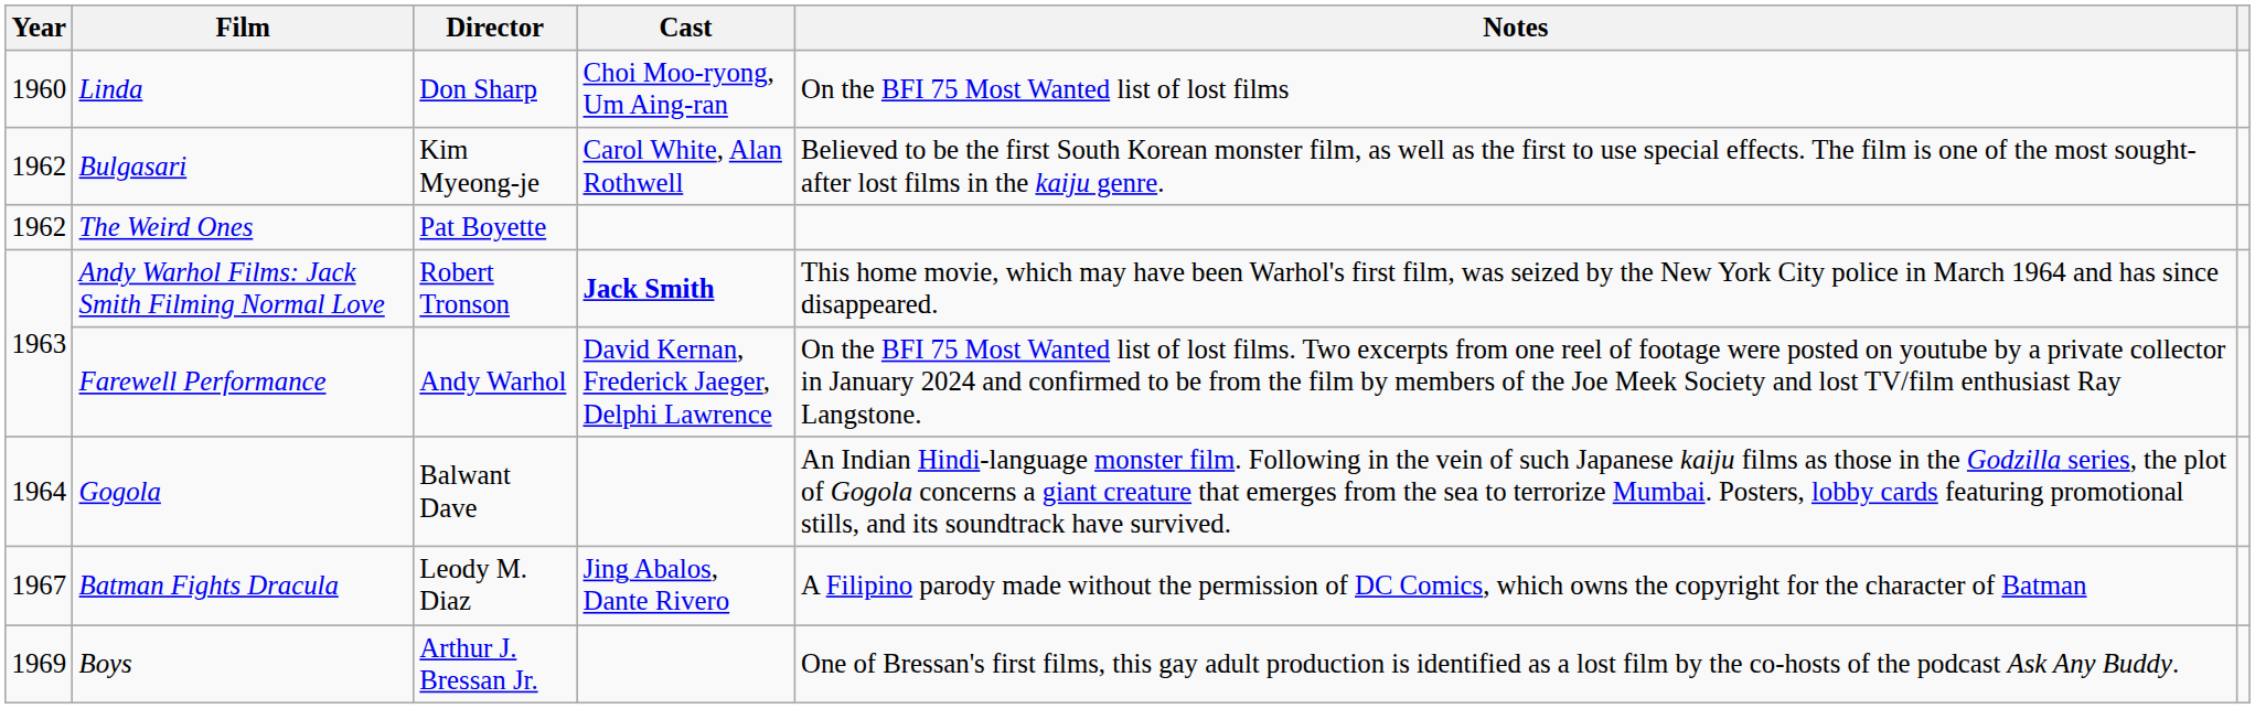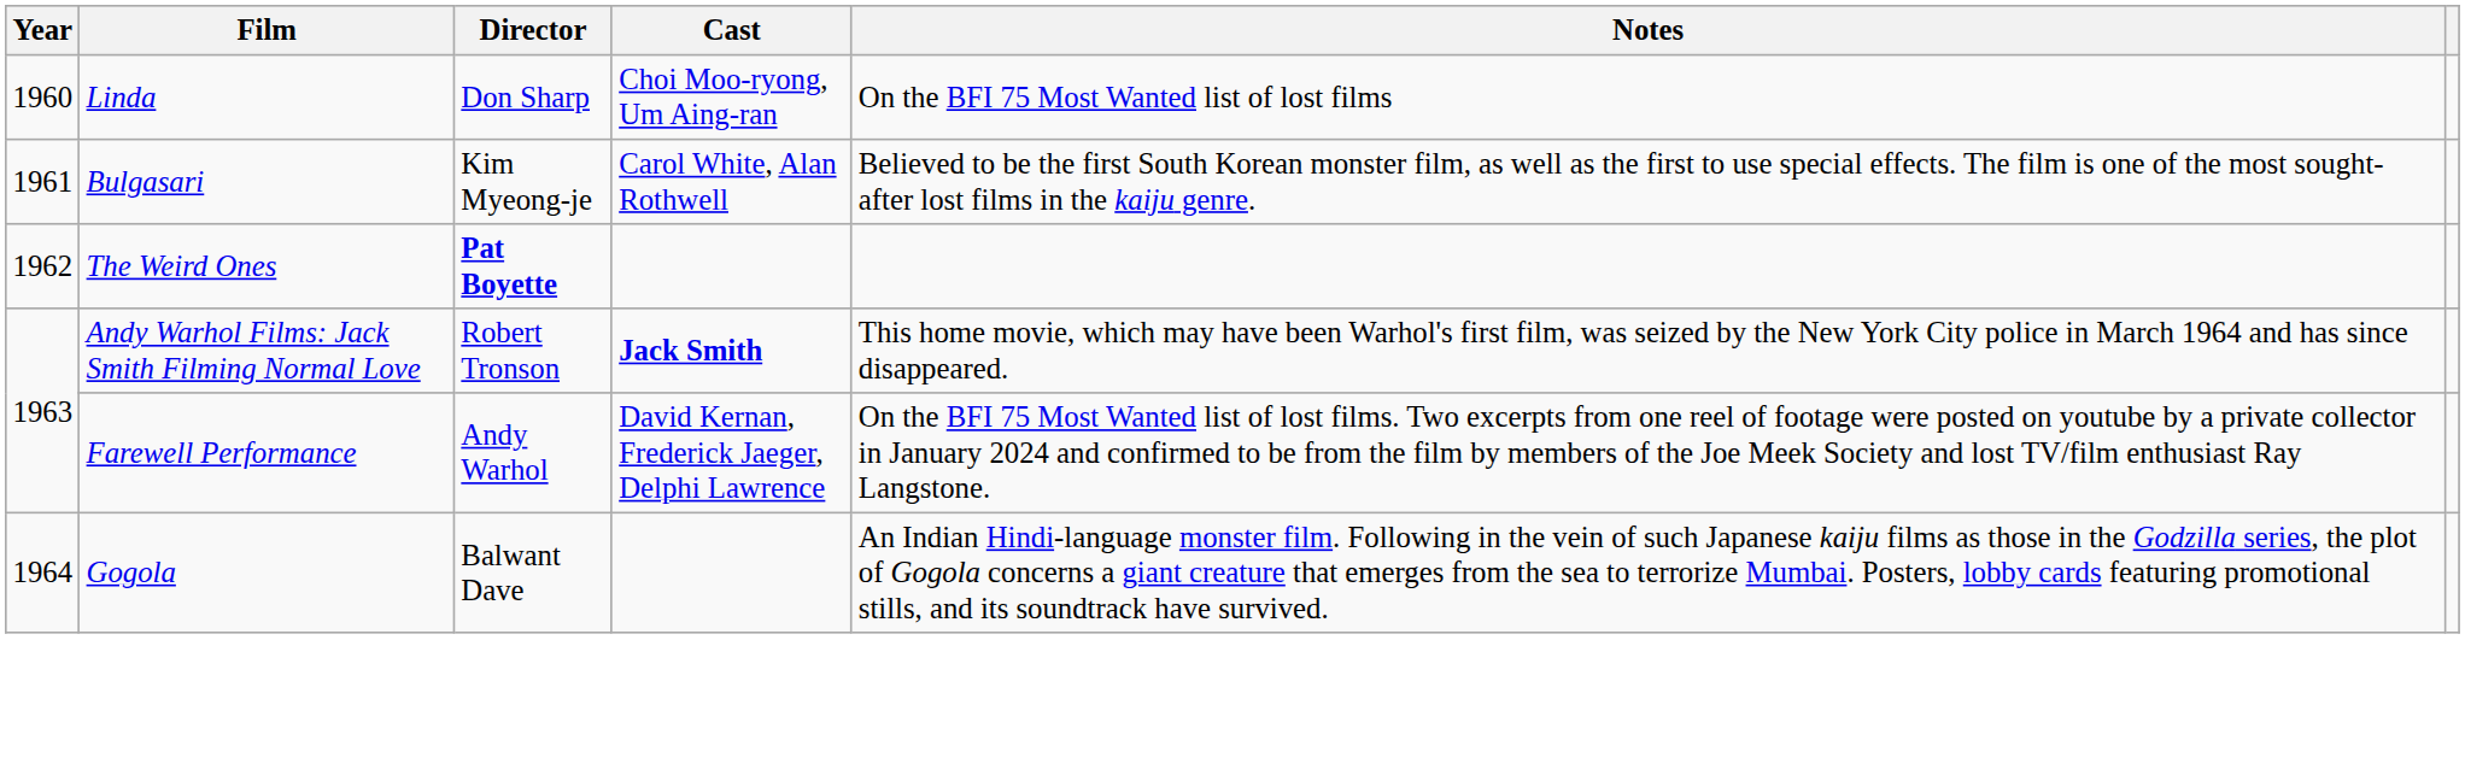Bulgasari | Year: 1962 -> 1961
The Weird Ones | Director: normal -> bold
- row: 1967 | Batman Fights Dracula | Leody M. Diaz | Jing Abalos, Dante Rivero | A Filipino parody made without the permission of DC Comics, which owns the copyright for the character of Batman
- row: 1969 | Boys | Arthur J. Bressan Jr. | One of Bressan's first films, this gay adult production is identified as a lost film by the co-hosts of the podcast Ask Any Buddy.
